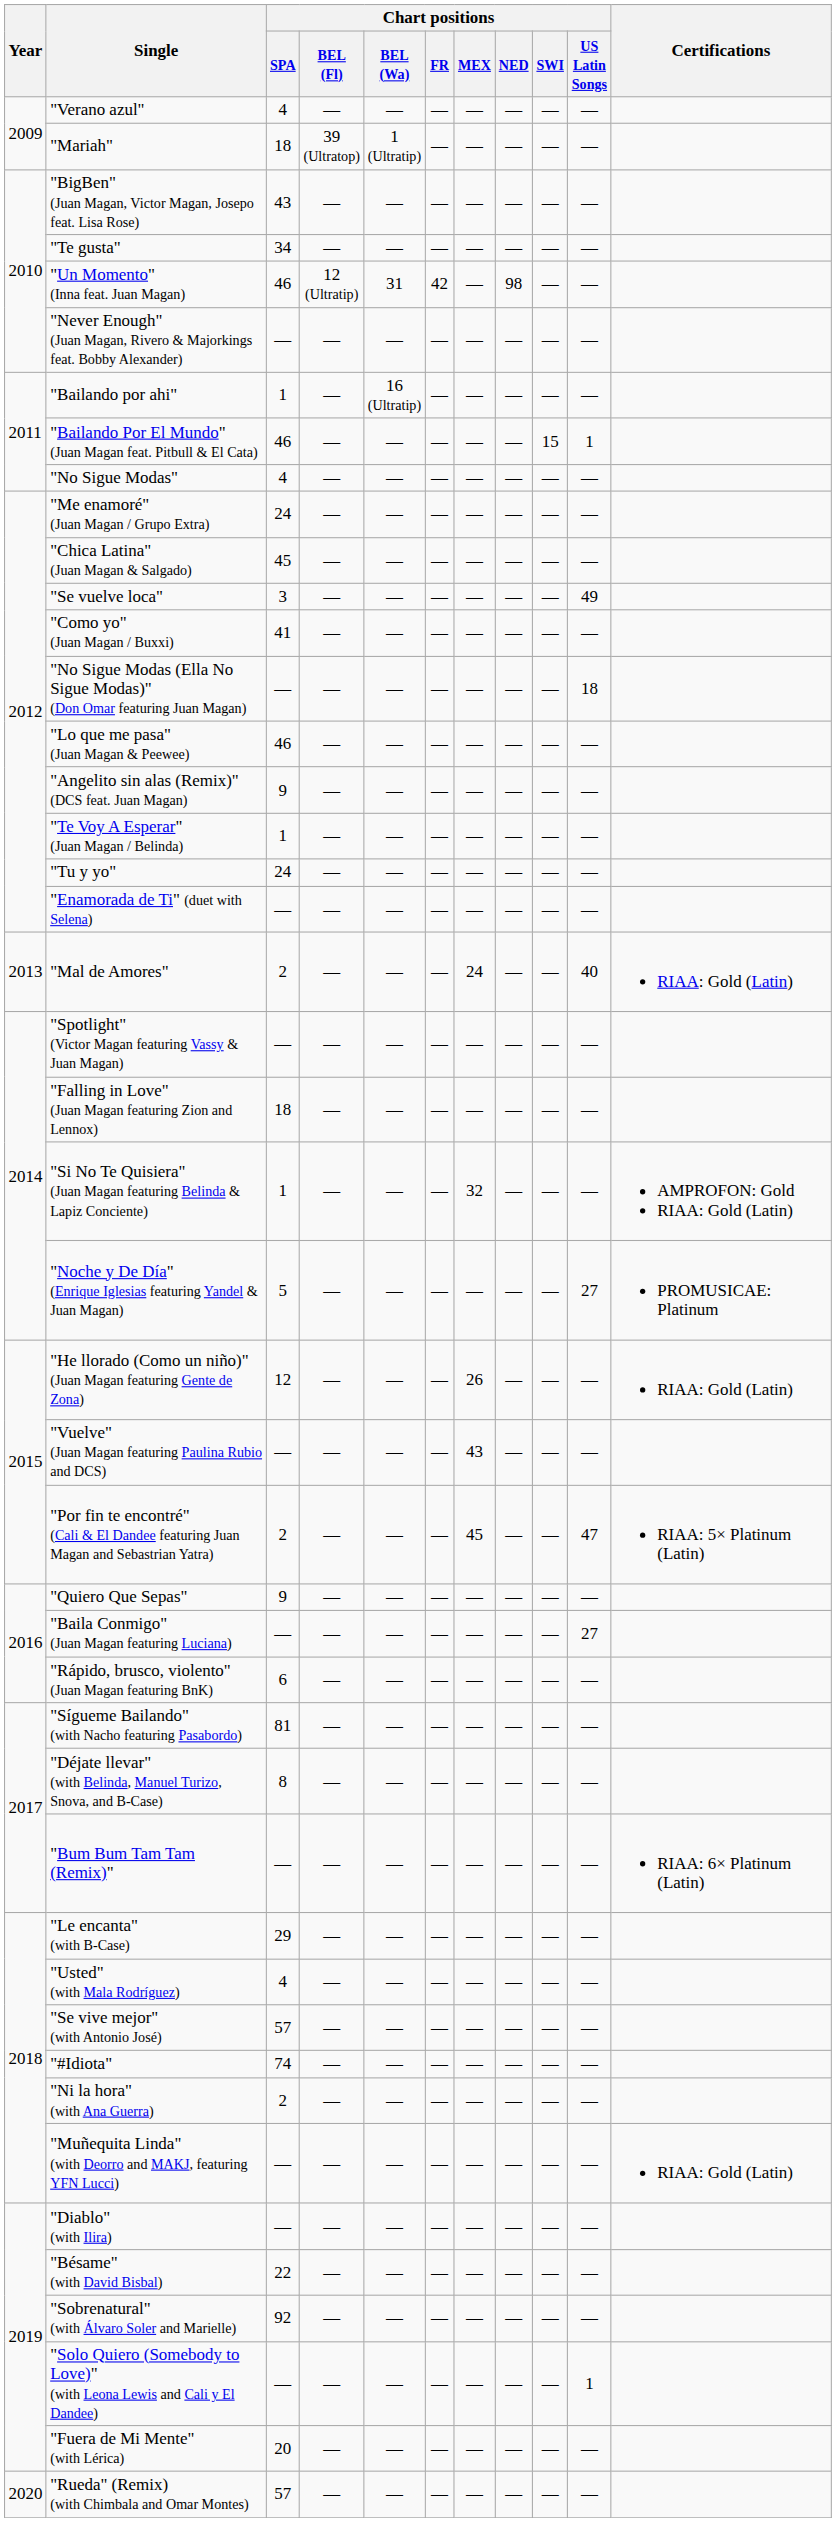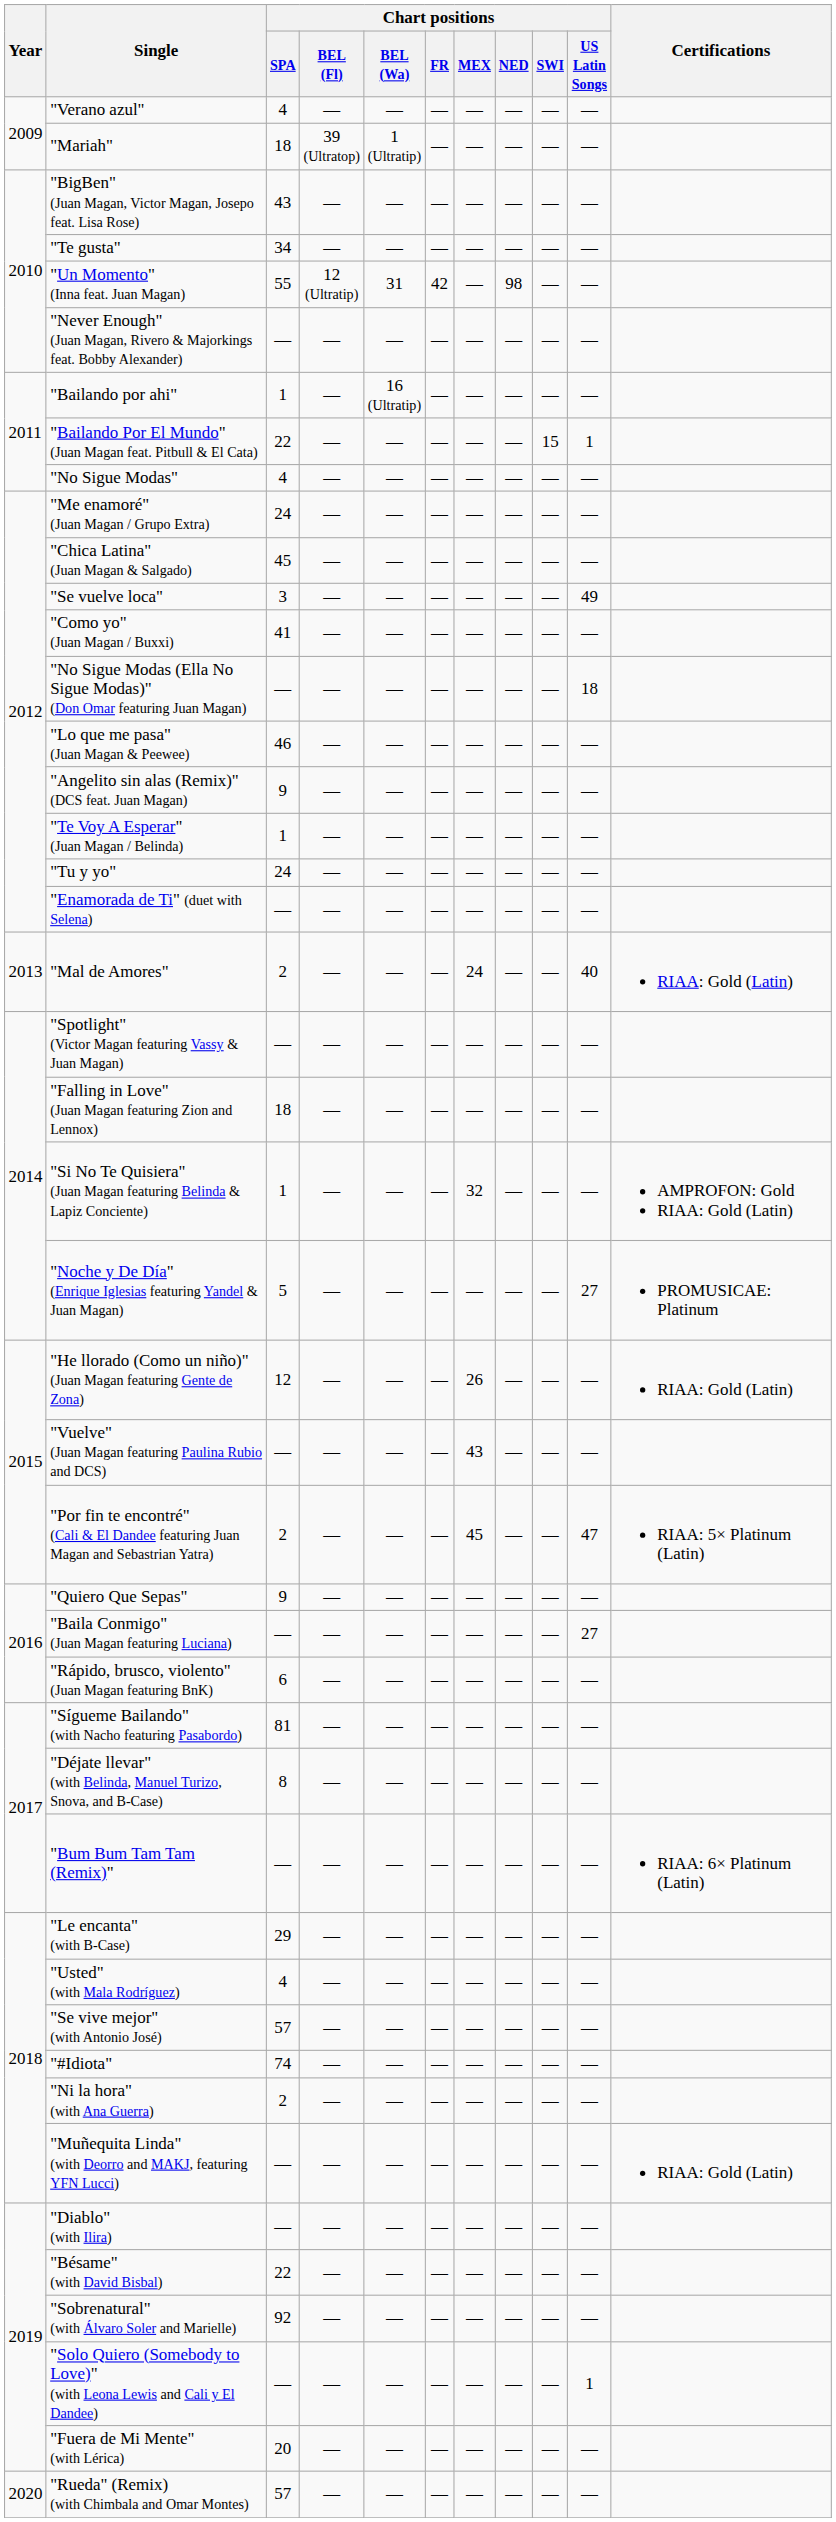"Un Momento" (Inna feat. Juan Magan) | Chart positions / SPA: 46 -> 55
"Bailando Por El Mundo" (Juan Magan feat. Pitbull & El Cata) | Chart positions / SPA: 46 -> 22
